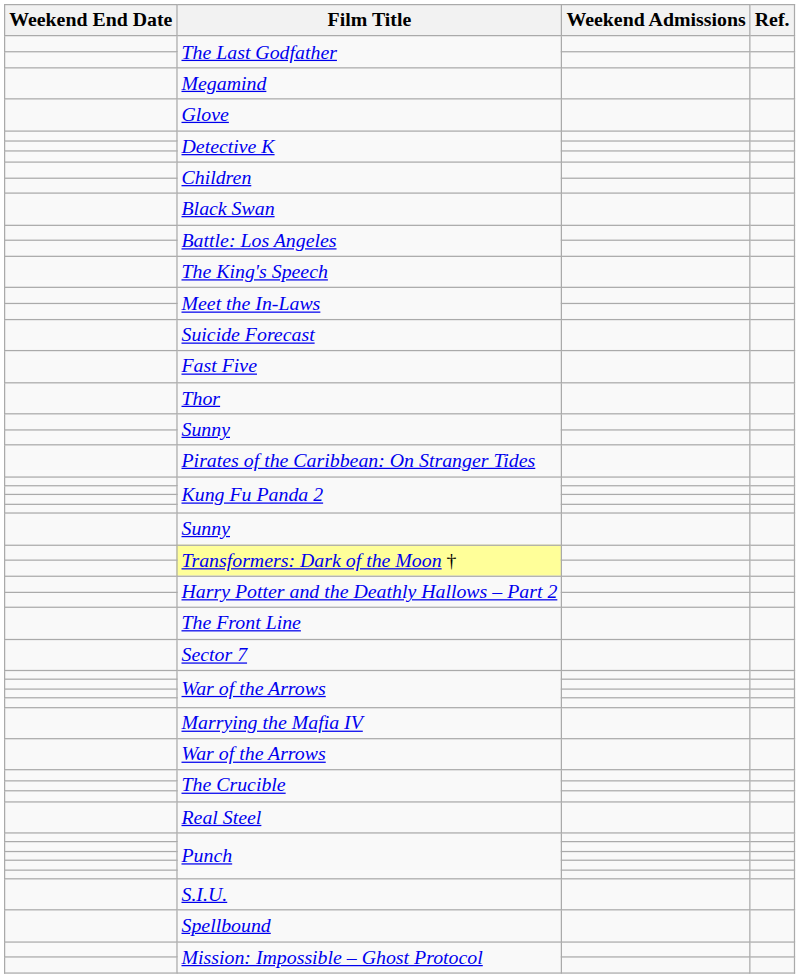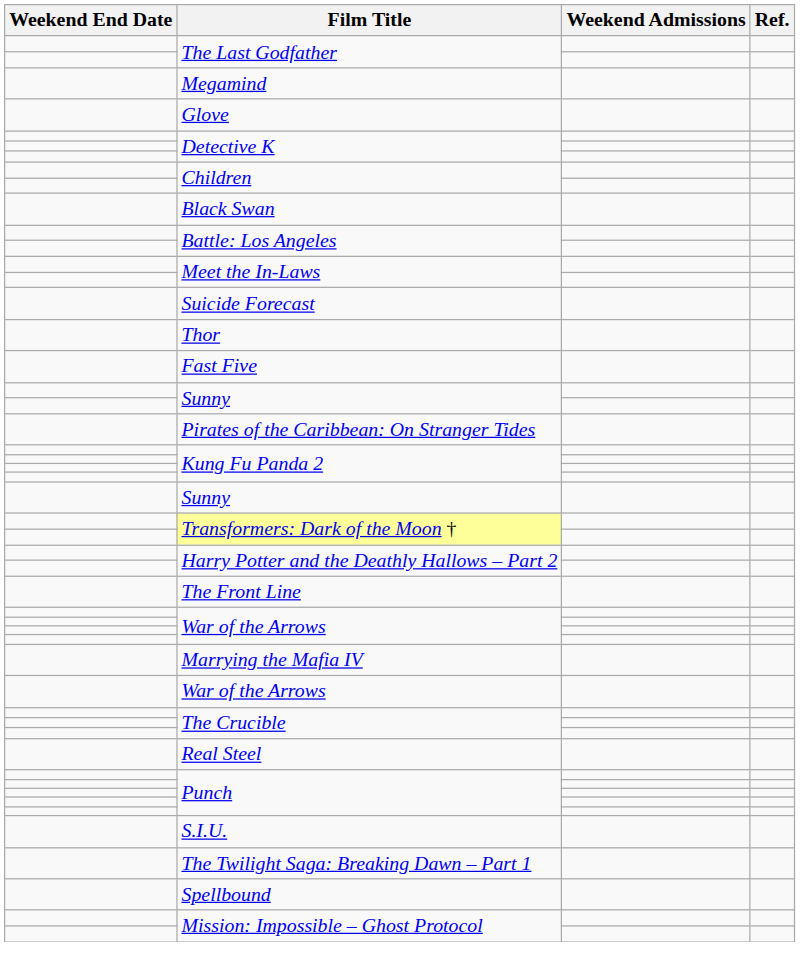- row: The King's Speech
rows swapped: Fast Five <-> Thor
- row: Sector 7
+ row: The Twilight Saga: Breaking Dawn – Part 1
